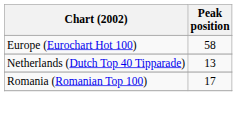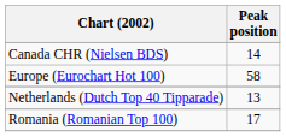+ row: Canada CHR (Nielsen BDS) | 14
